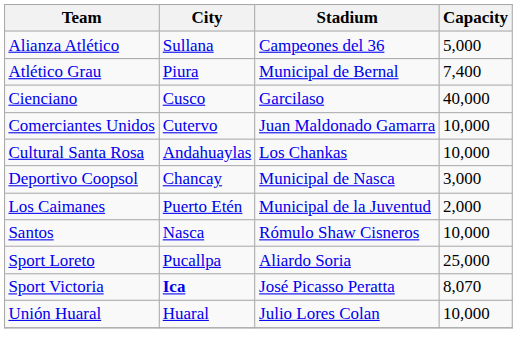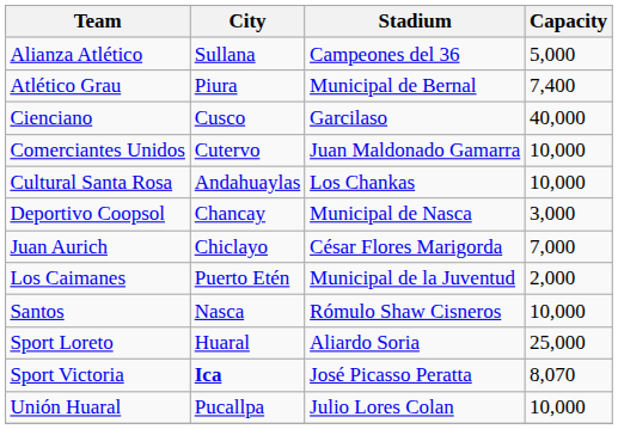+ row: Juan Aurich | Chiclayo | César Flores Marigorda | 7,000
Sport Loreto | City: Pucallpa -> Huaral
Unión Huaral | City: Huaral -> Pucallpa
